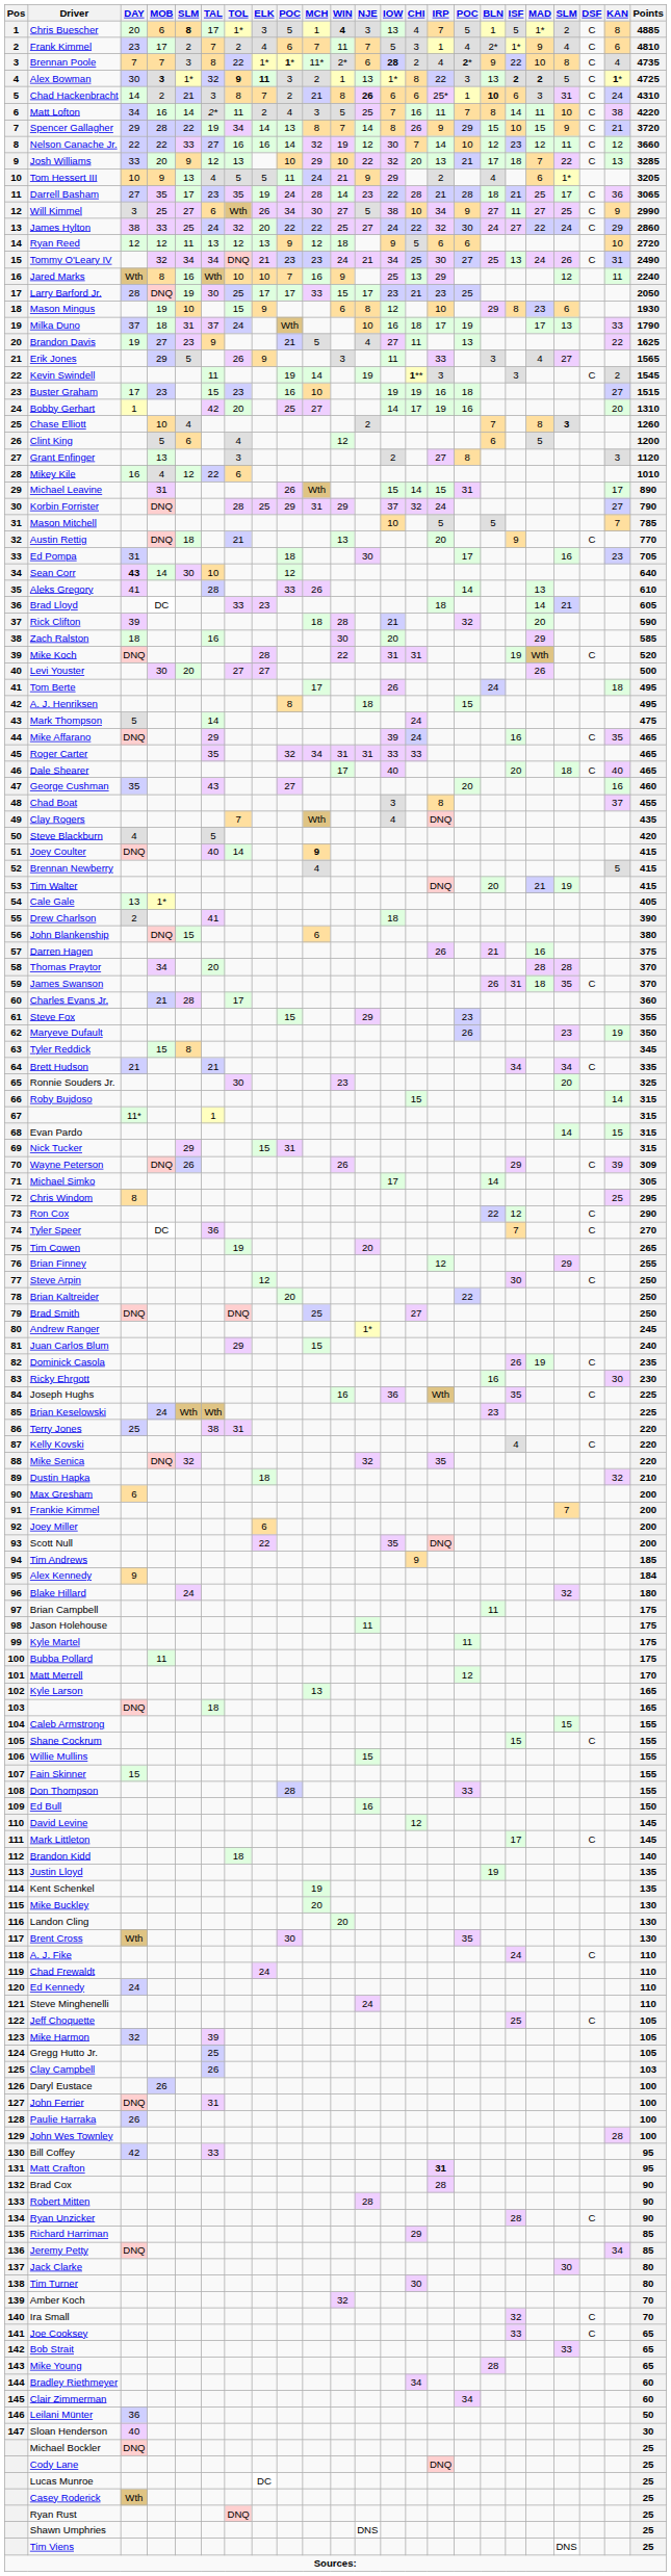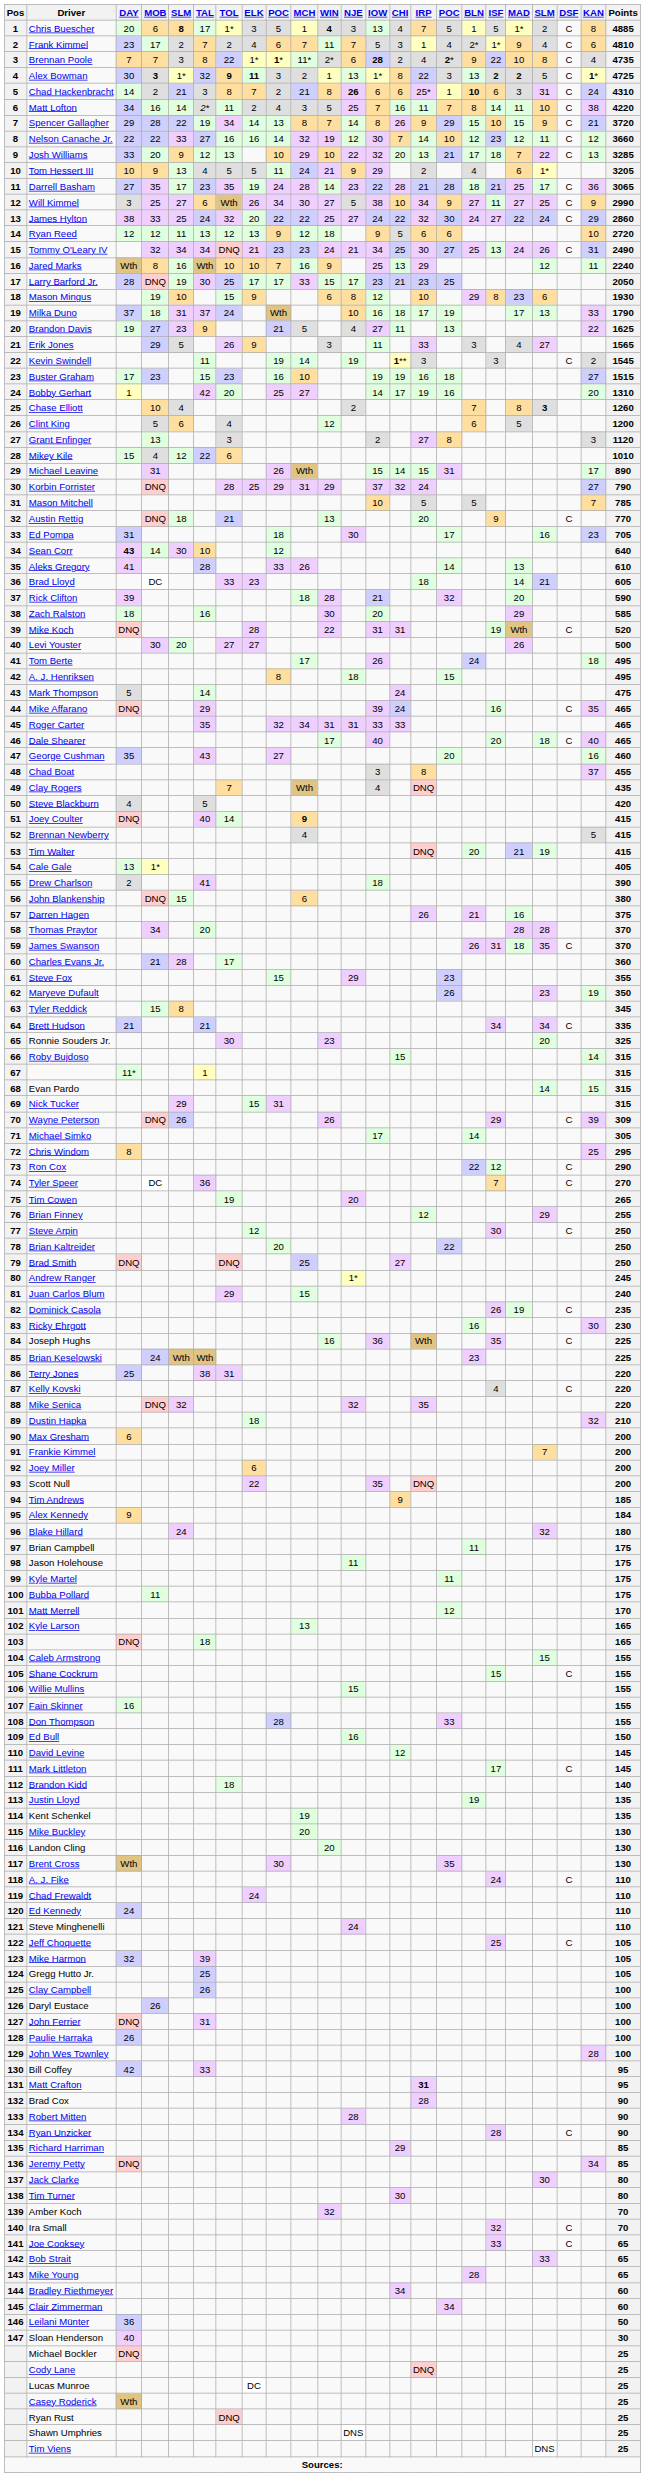Mikey Kile | DAY: 16 -> 15
Fain Skinner | DAY: 15 -> 16
Clay Campbell | Points: 103 -> 100
